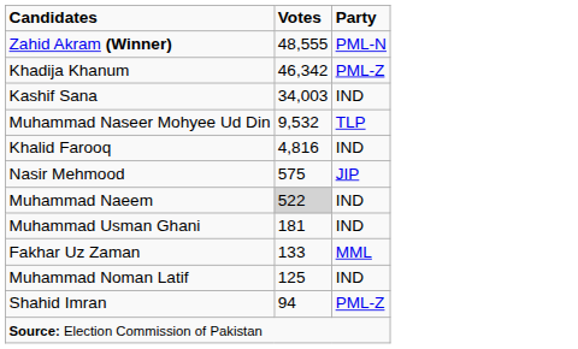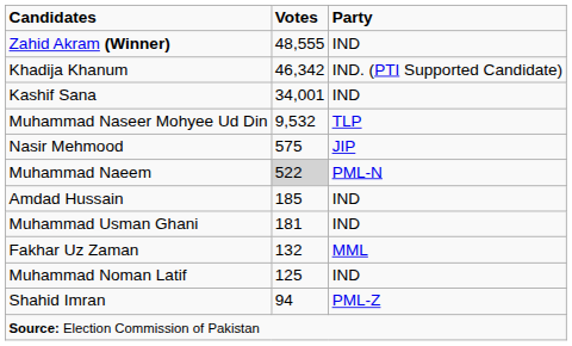Zahid Akram (Winner) | Party: PML-N -> IND
Khadija Khanum | Party: PML-Z -> IND. (PTI Supported Candidate)
Kashif Sana | Votes: 34,003 -> 34,001
- row: Khalid Farooq | 4,816 | IND
Muhammad Naeem | Party: IND -> PML-N
+ row: Amdad Hussain | 185 | IND
Fakhar Uz Zaman | Votes: 133 -> 132
